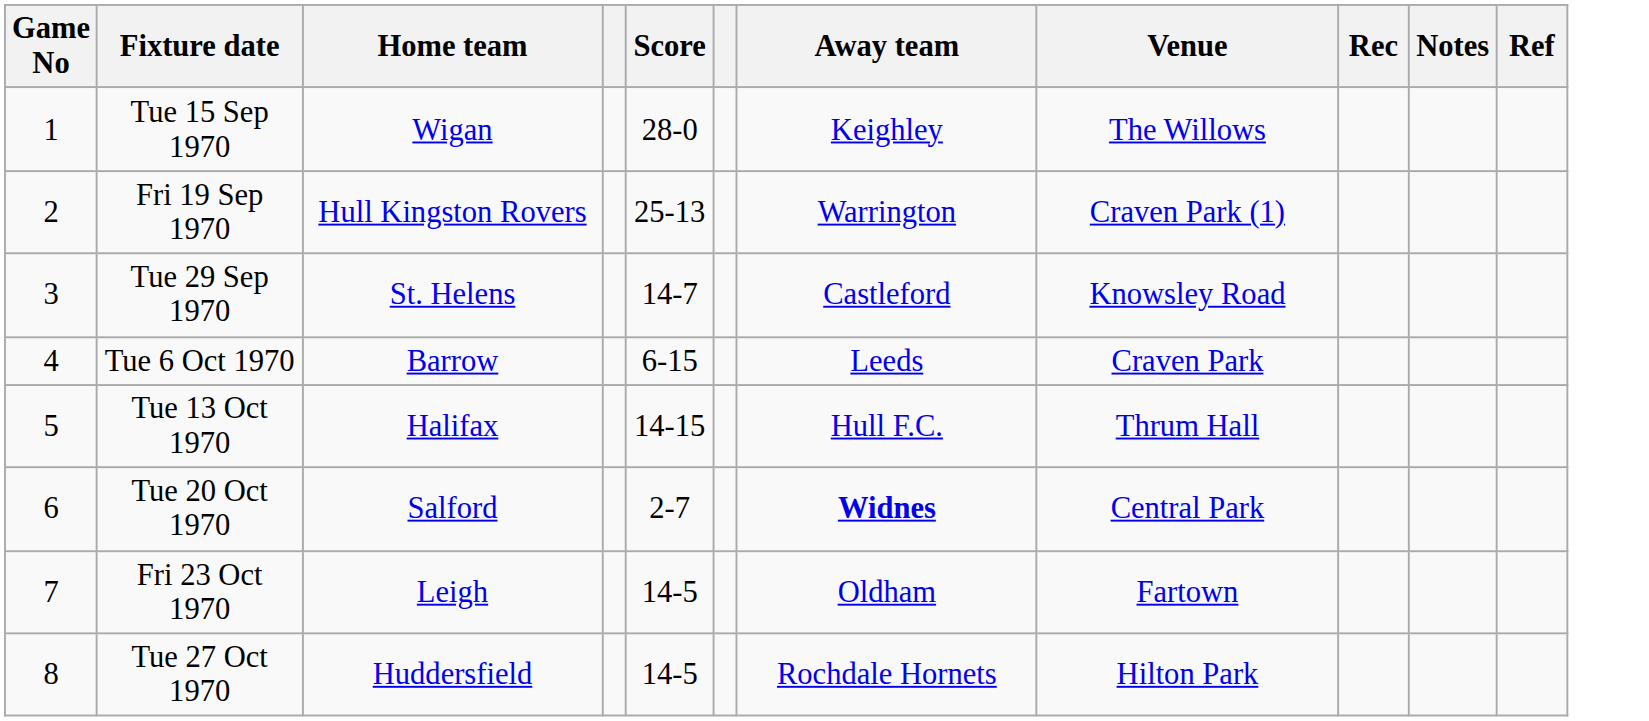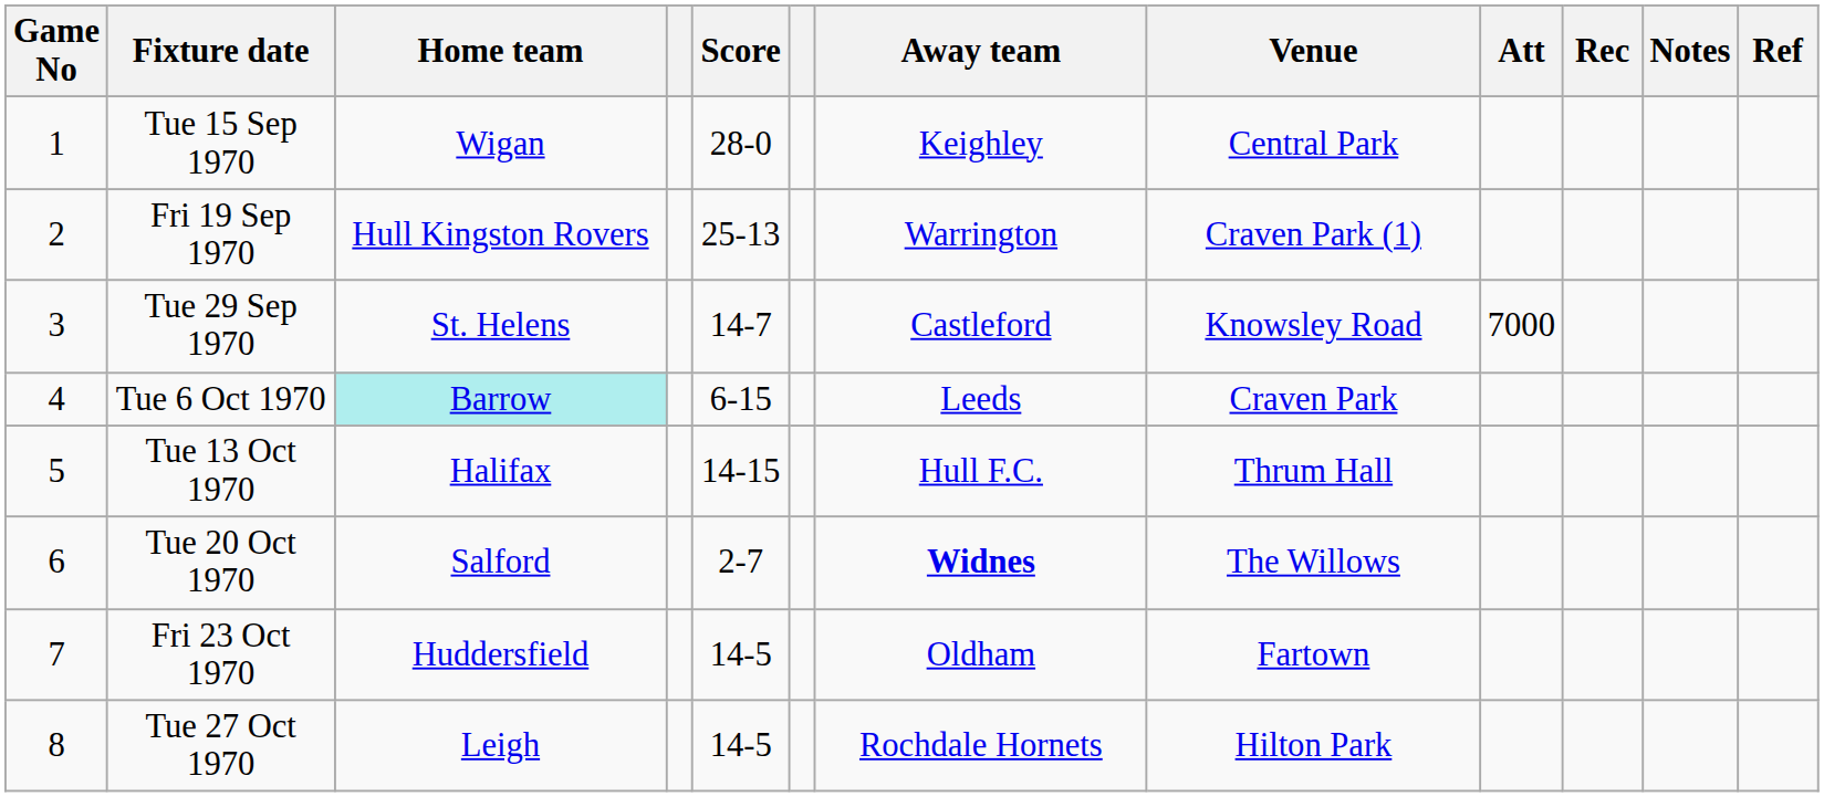+ column: Att | 7000
Tue 15 Sep 1970 | Venue: The Willows -> Central Park
Tue 6 Oct 1970 | Home team: no background -> paleturquoise background
Tue 20 Oct 1970 | Venue: Central Park -> The Willows
Fri 23 Oct 1970 | Home team: Leigh -> Huddersfield
Tue 27 Oct 1970 | Home team: Huddersfield -> Leigh
